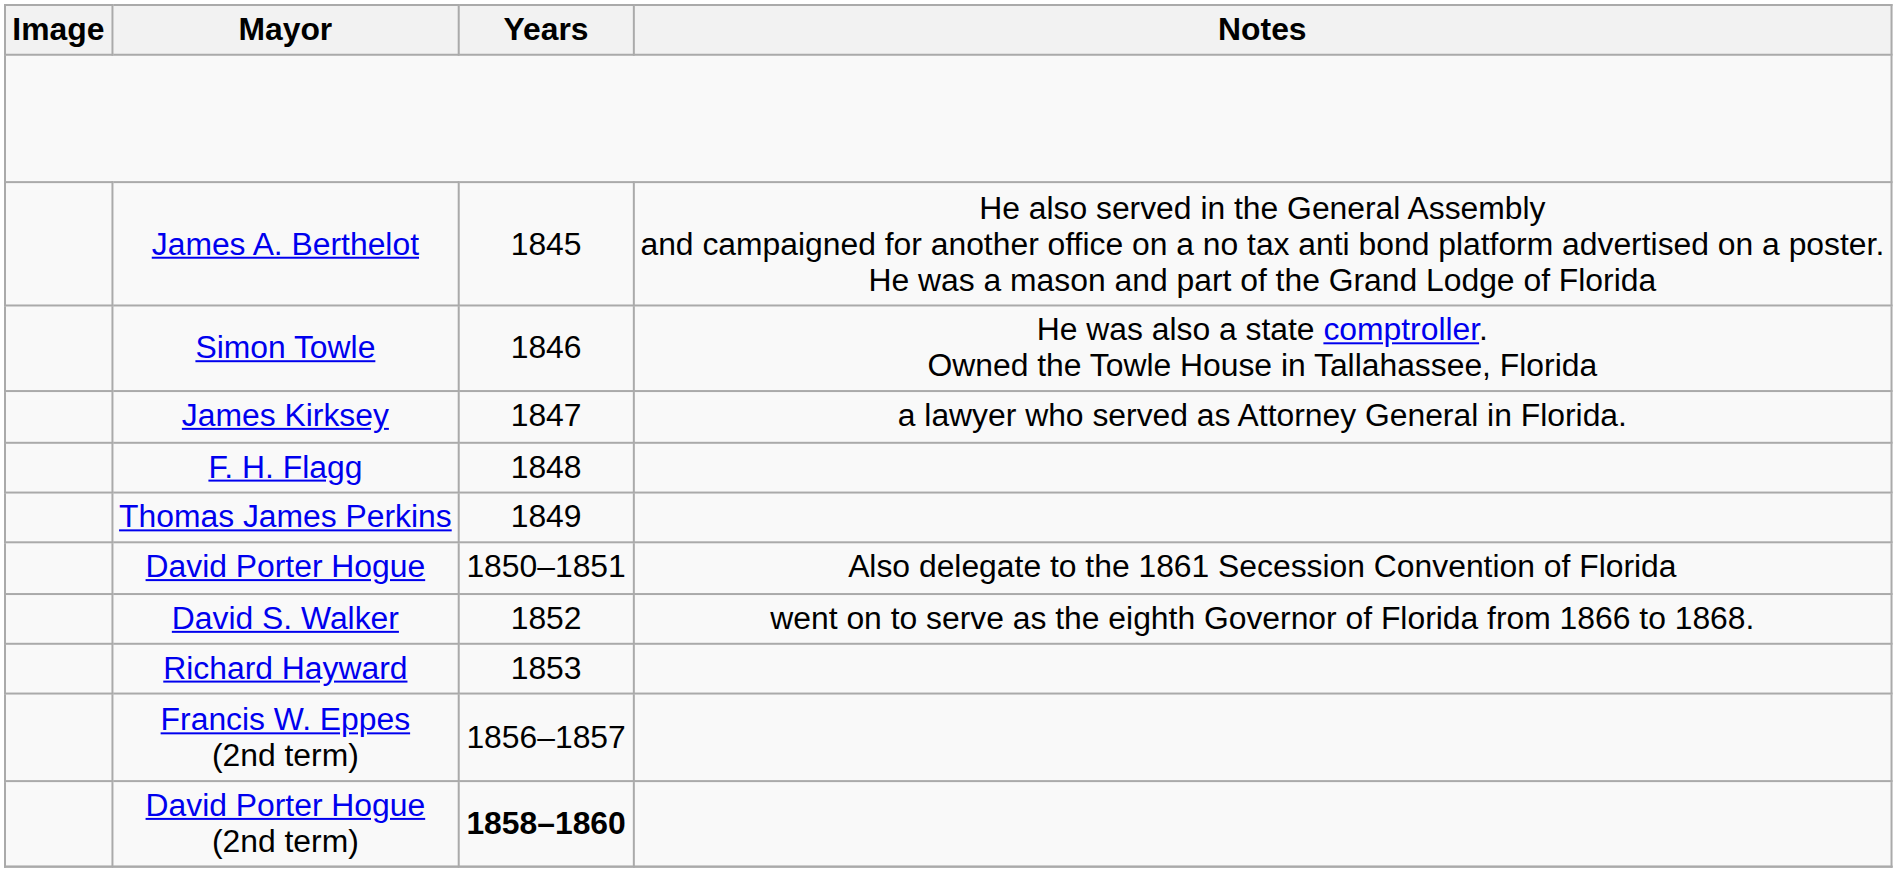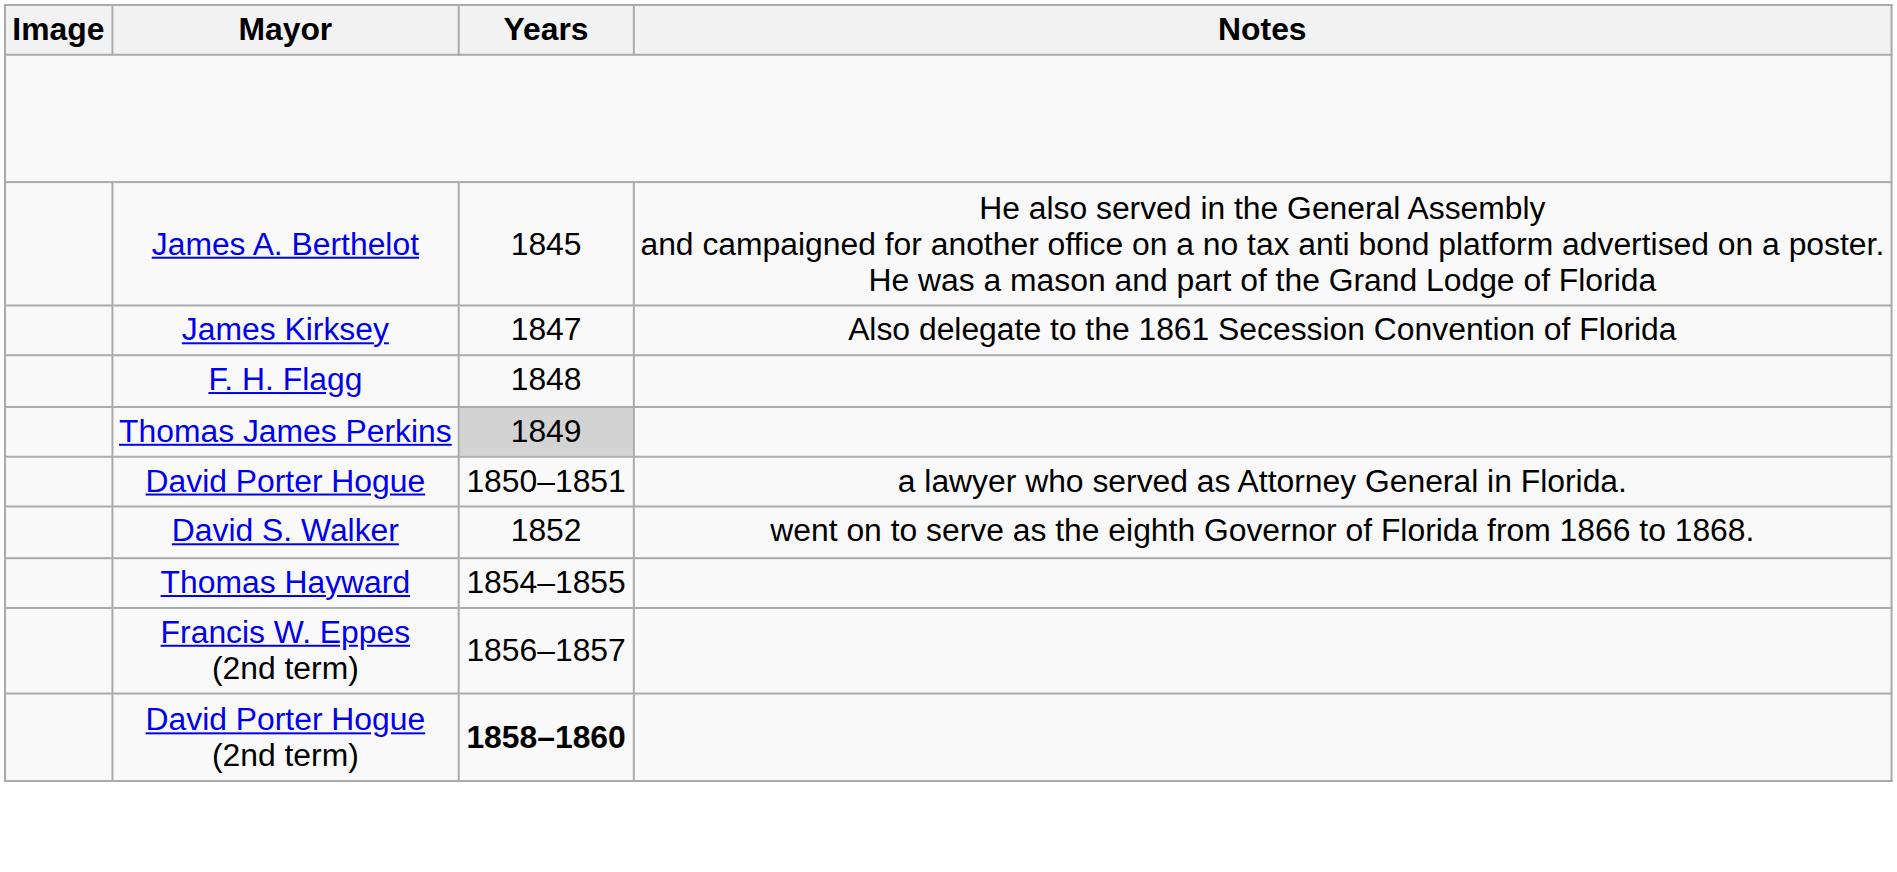- row: Simon Towle | 1846 | He was also a state comptroller. Owned the Towle House in Tallahassee, Florida
James Kirksey | Notes: a lawyer who served as Attorney General in Florida. -> Also delegate to the 1861 Secession Convention of Florida
Thomas James Perkins | Years: no background -> lightgrey background
David Porter Hogue | Notes: Also delegate to the 1861 Secession Convention of Florida -> a lawyer who served as Attorney General in Florida.
- row: Richard Hayward | 1853
+ row: Thomas Hayward | 1854–1855
